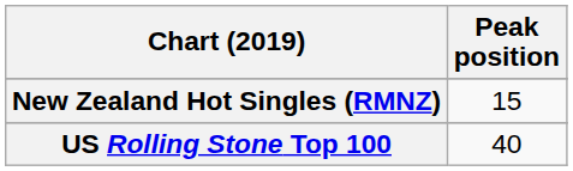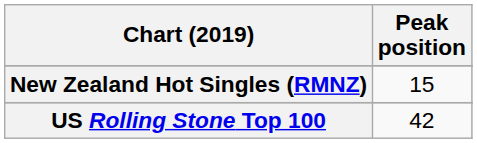US Rolling Stone Top 100 | Peak position: 40 -> 42
